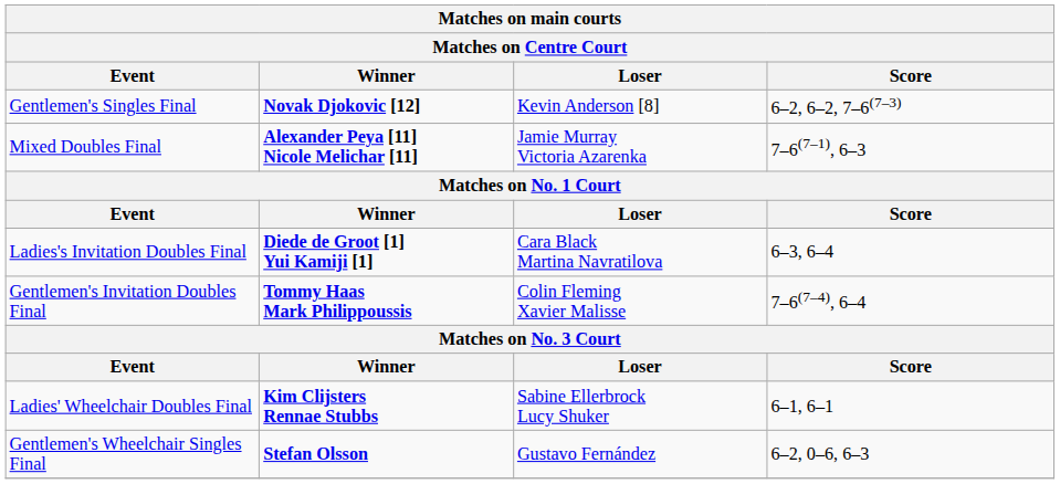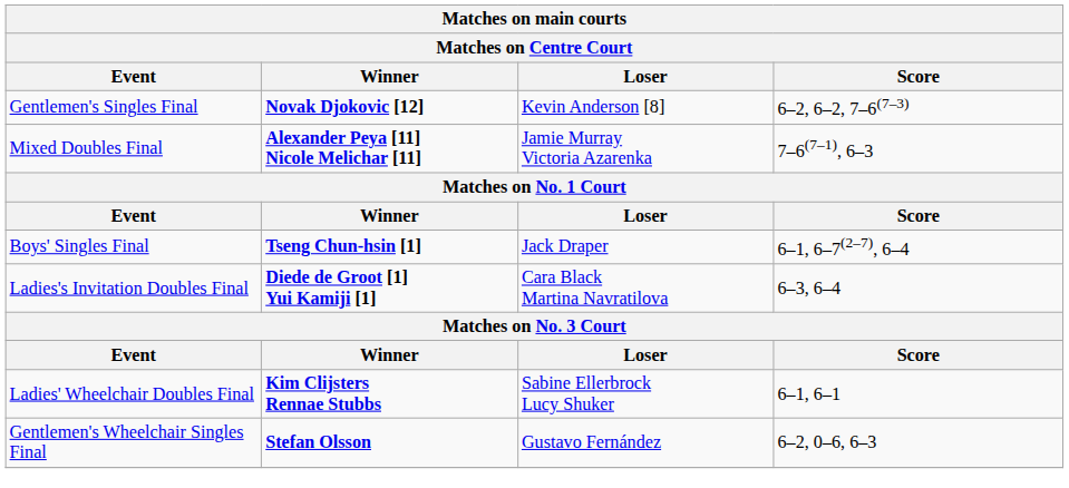+ row: Boys' Singles Final | Tseng Chun-hsin [1] | Jack Draper | 6–1, 6–7(2–7), 6–4
- row: Gentlemen's Invitation Doubles Final | Tommy Haas Mark Philippoussis | Colin Fleming Xavier Malisse | 7–6(7–4), 6–4
